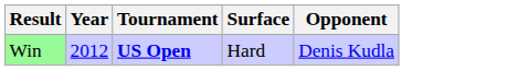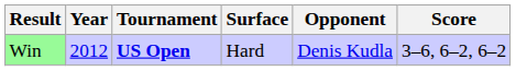+ column: Score | 3–6, 6–2, 6–2
